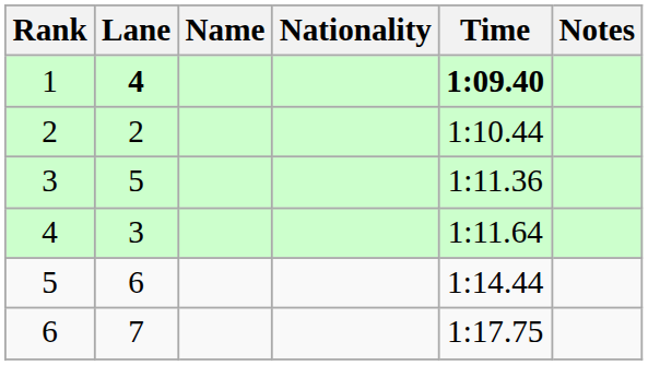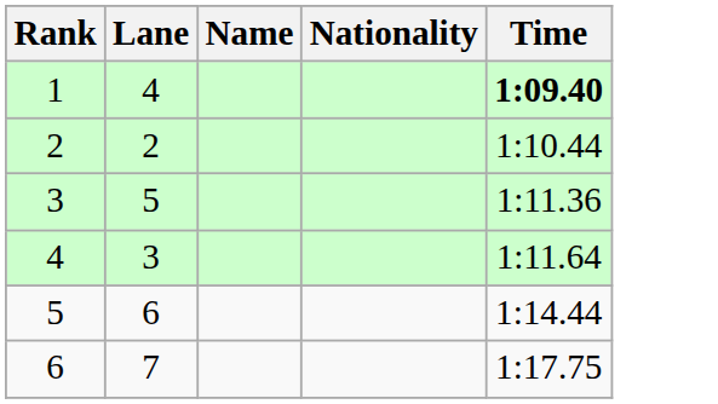- column: Notes
1 | Lane: bold -> normal
